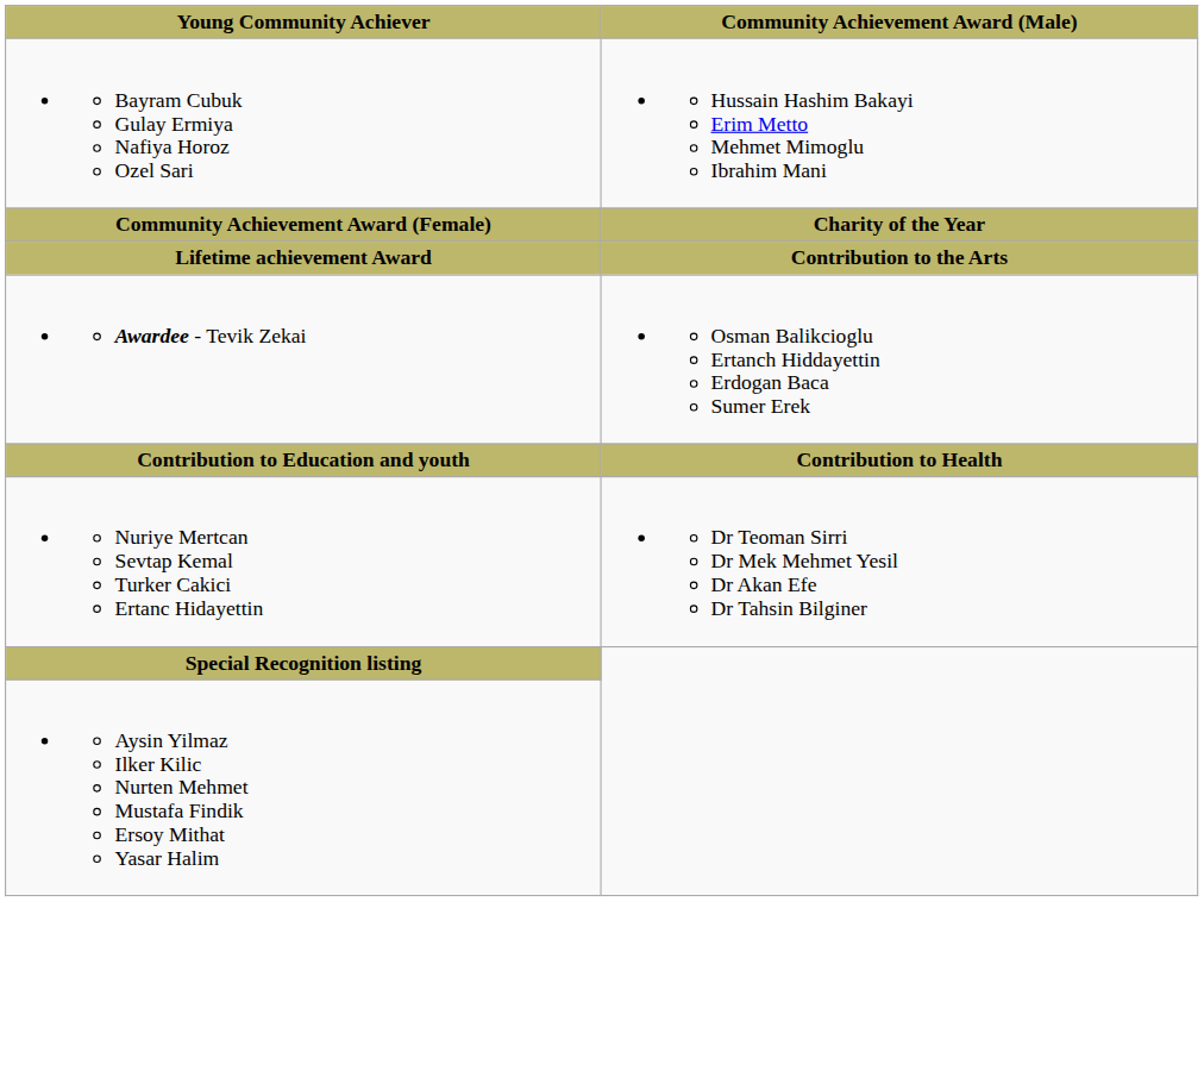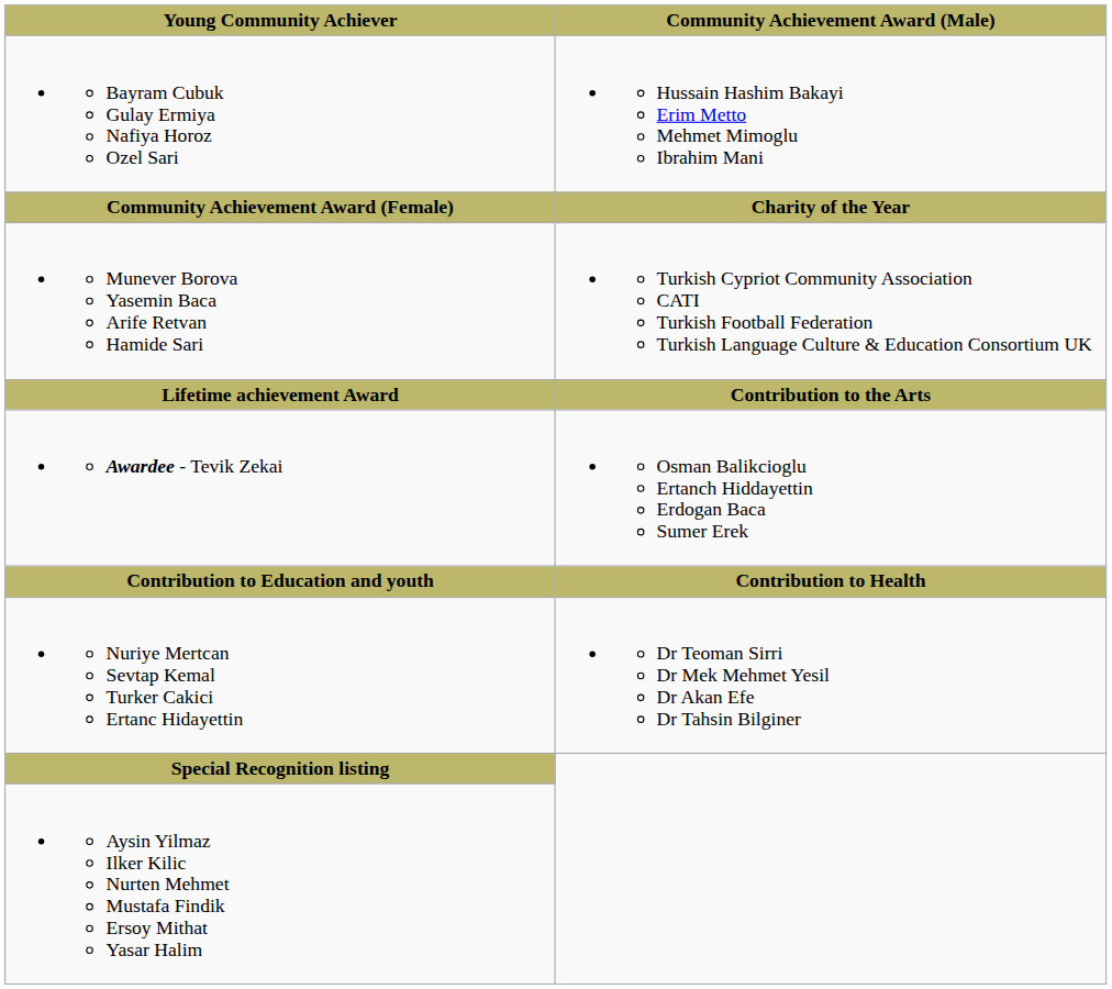+ row: Munever Borova Yasemin Baca Arife Retvan Hamide Sari | Turkish Cypriot Community Association CATI Turkish Football Federation Turkish Language Culture & Education Consortium UK
